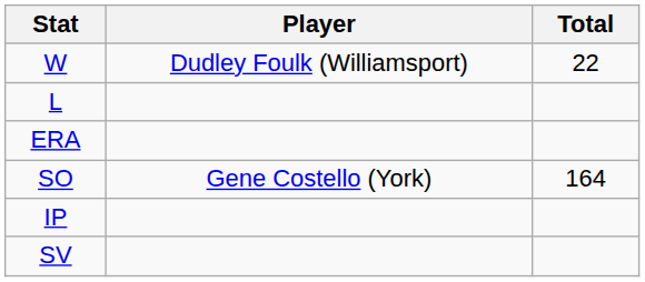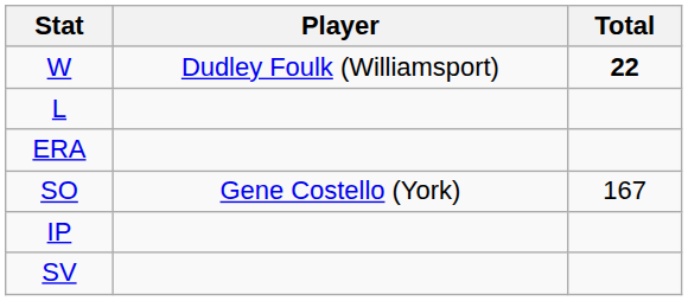W | Total: normal -> bold
SO | Total: 164 -> 167
